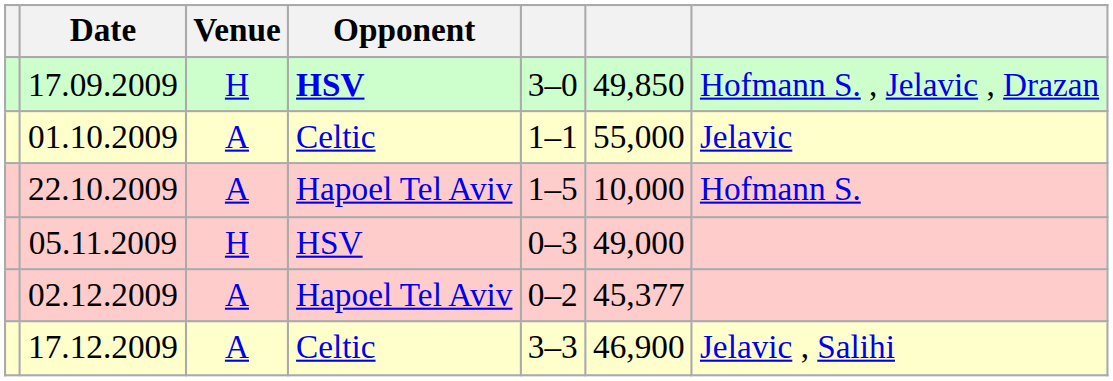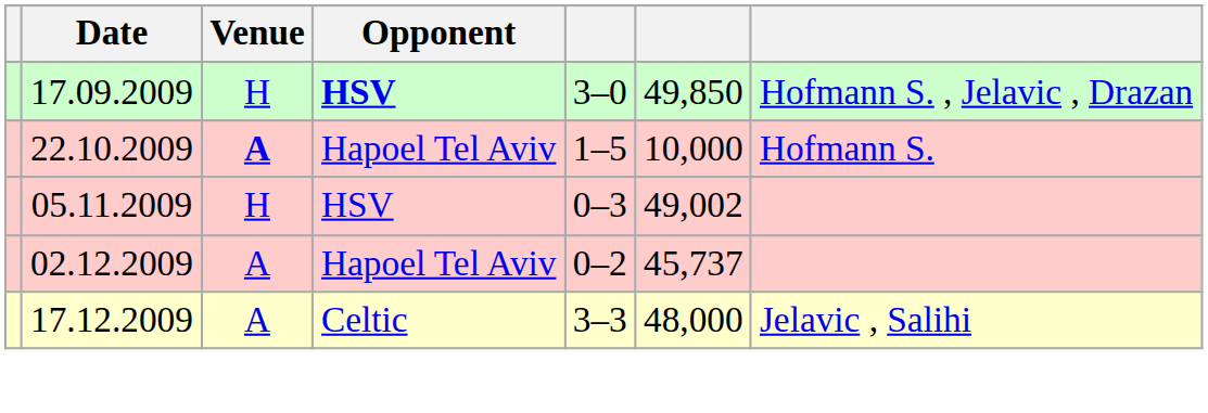- row: 01.10.2009 | A | Celtic | 1–1 | 55,000 | Jelavic
22.10.2009 | Venue: normal -> bold
05.11.2009 | column 6: 49,000 -> 49,002
02.12.2009 | column 6: 45,377 -> 45,737
17.12.2009 | column 6: 46,900 -> 48,000
